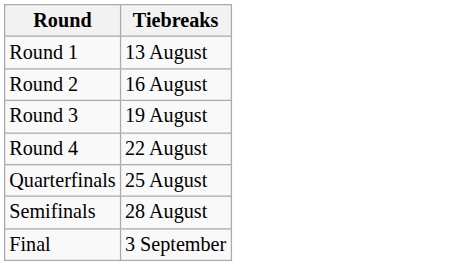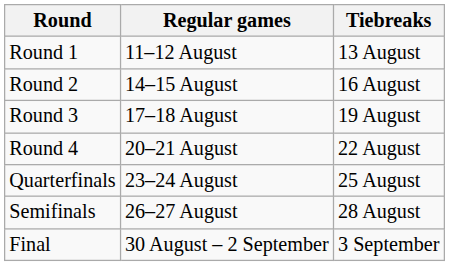+ column: Regular games | 11–12 August | 14–15 August | 17–18 August | 20–21 August | 23–24 August | 26–27 August | 30 August – 2 September
